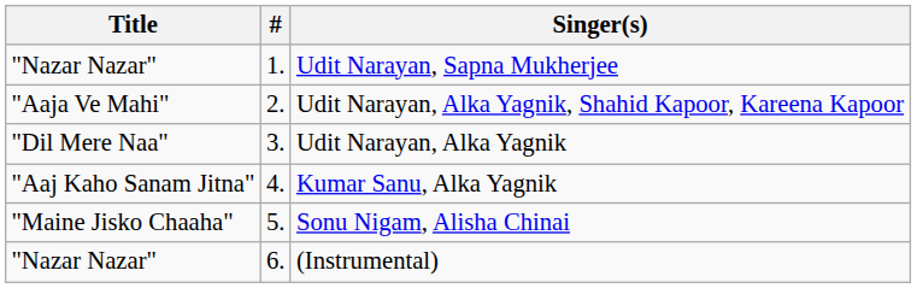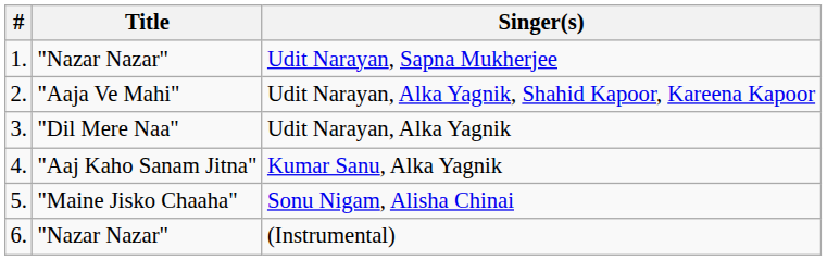columns swapped: # <-> Title
